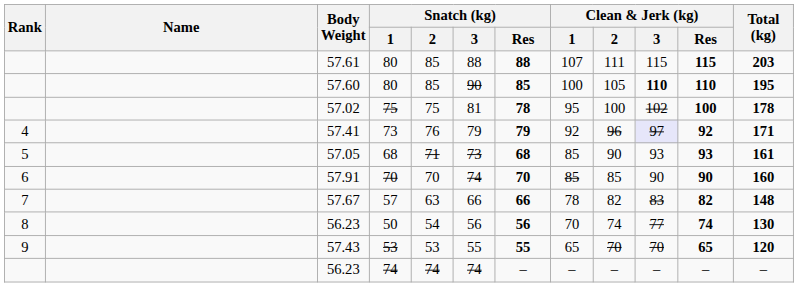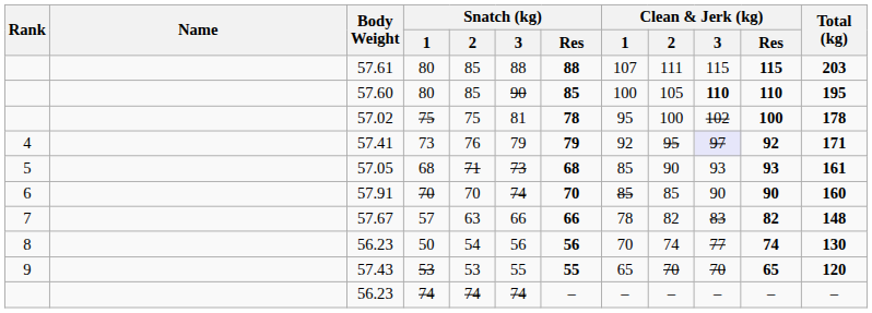57.41 | Clean & Jerk (kg) / 2: 96 -> 95
